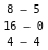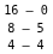rows swapped: 8 – 5 <-> 16 – 0
